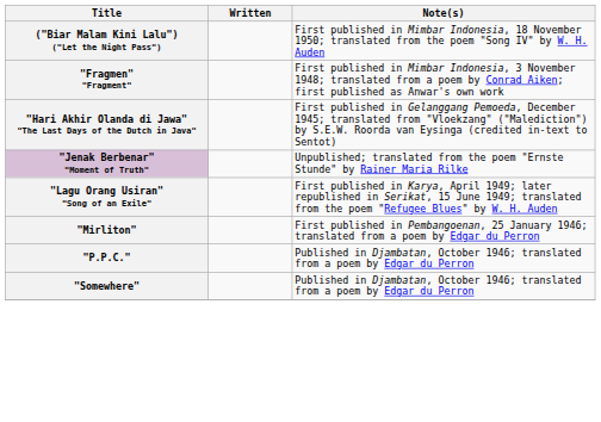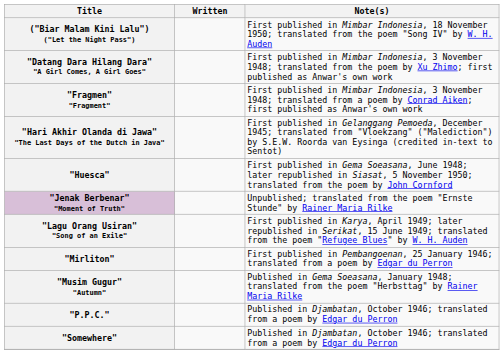+ row: "Datang Dara Hilang Dara" "A Girl Comes, A Girl Goes" | First published in Mimbar Indonesia, 3 November 1948; translated from the poem by Xu Zhimo; first published as Anwar's own work
+ row: "Huesca" | First published in Gema Soeasana, June 1948; later republished in Siasat, 5 November 1950; translated from the poem by John Cornford
+ row: "Musim Gugur" "Autumn" | Published in Gema Soeasana, January 1948; translated from the poem "Herbsttag" by Rainer Maria Rilke
